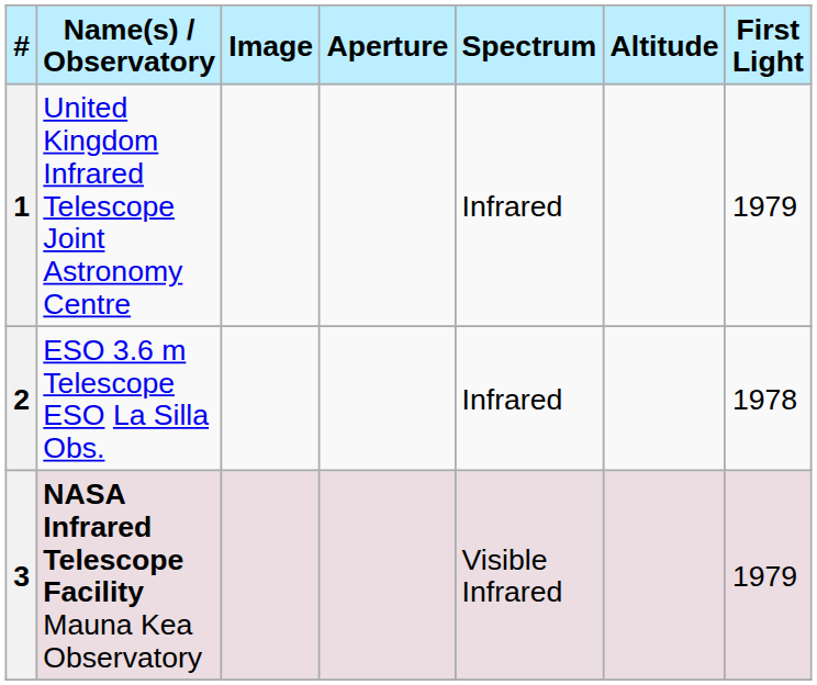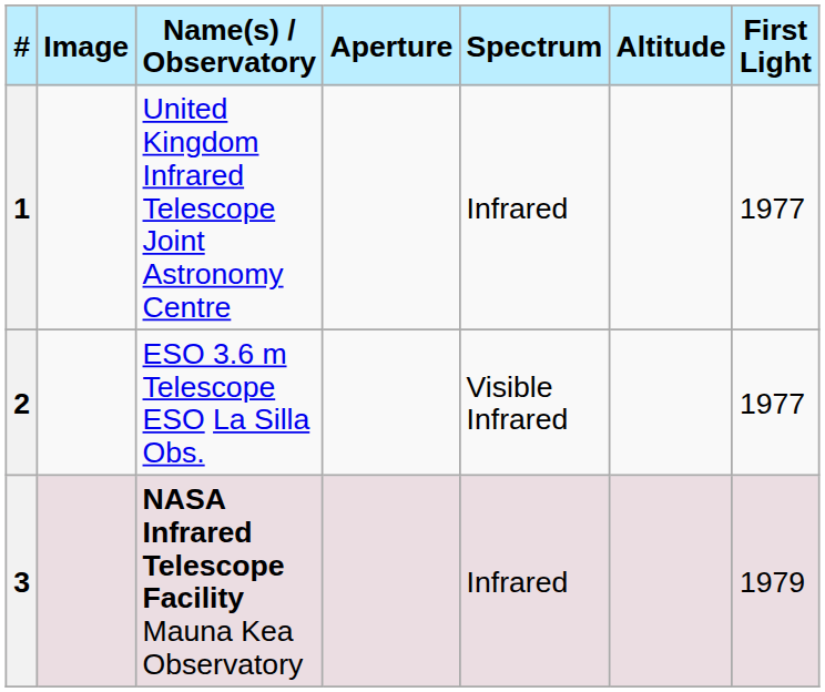columns swapped: Name(s) / Observatory <-> Image
1 | First Light: 1979 -> 1977
2 | Spectrum: Infrared -> Visible Infrared
2 | First Light: 1978 -> 1977
3 | Spectrum: Visible Infrared -> Infrared
